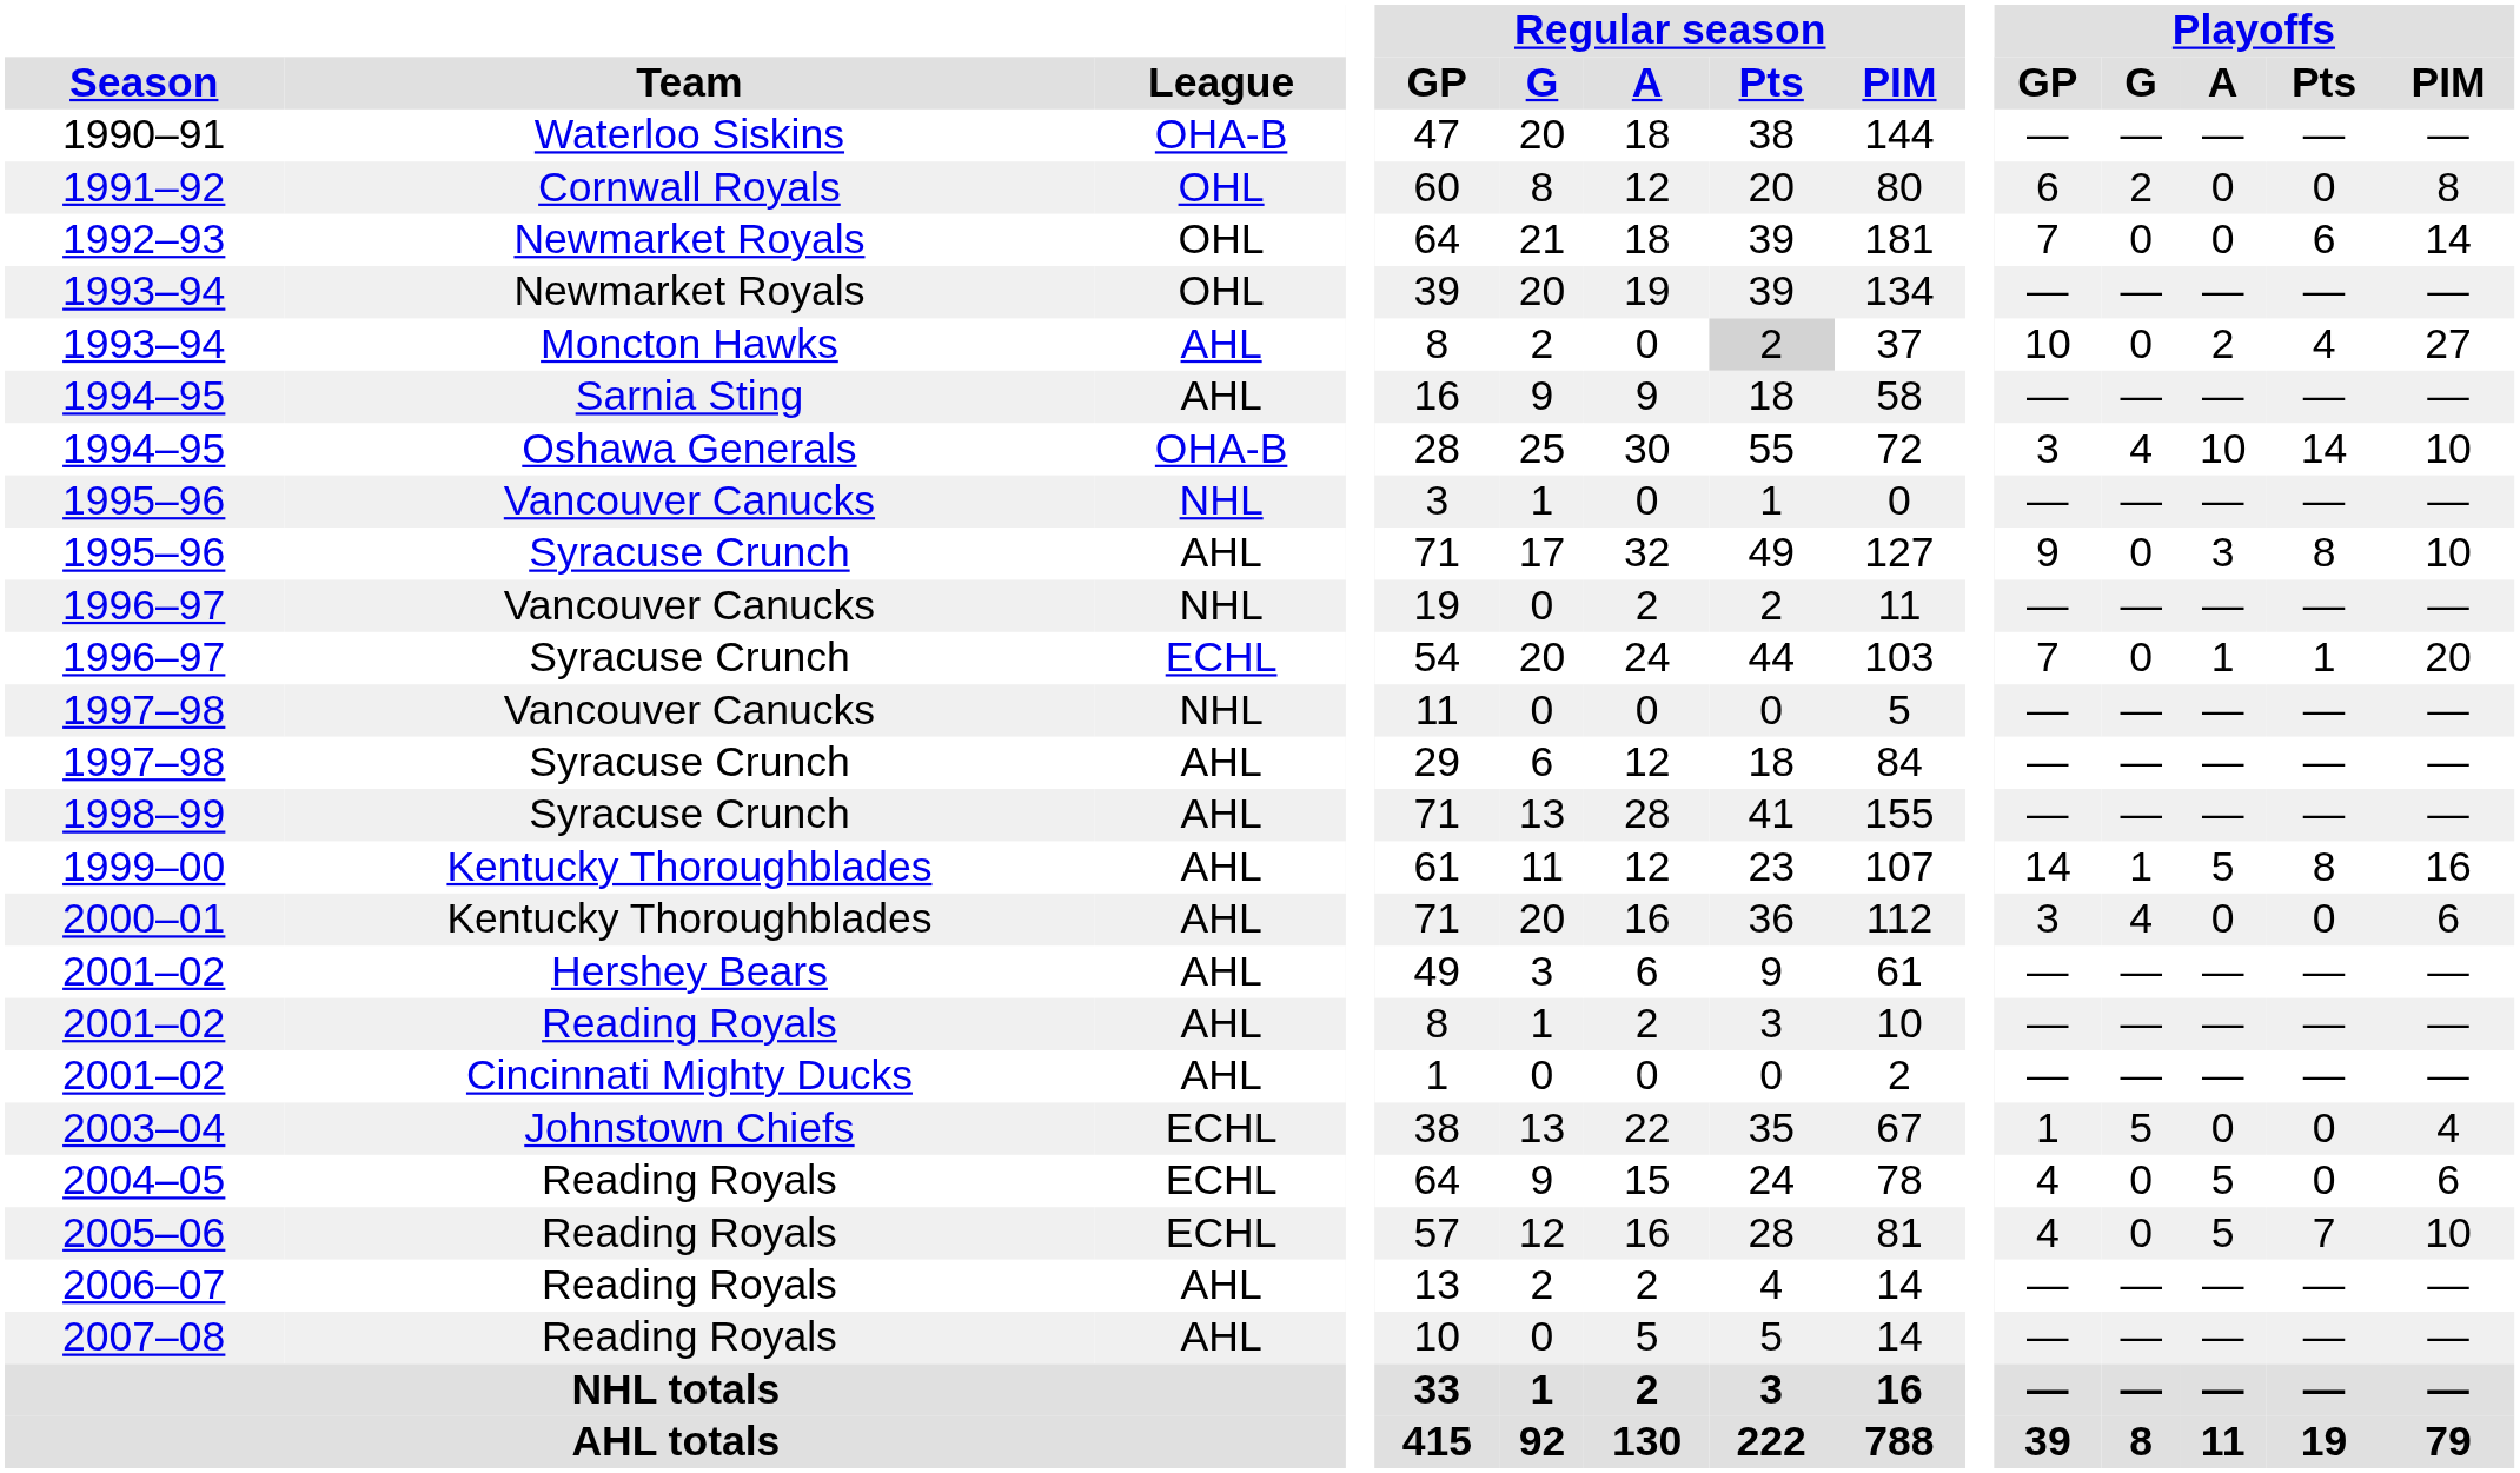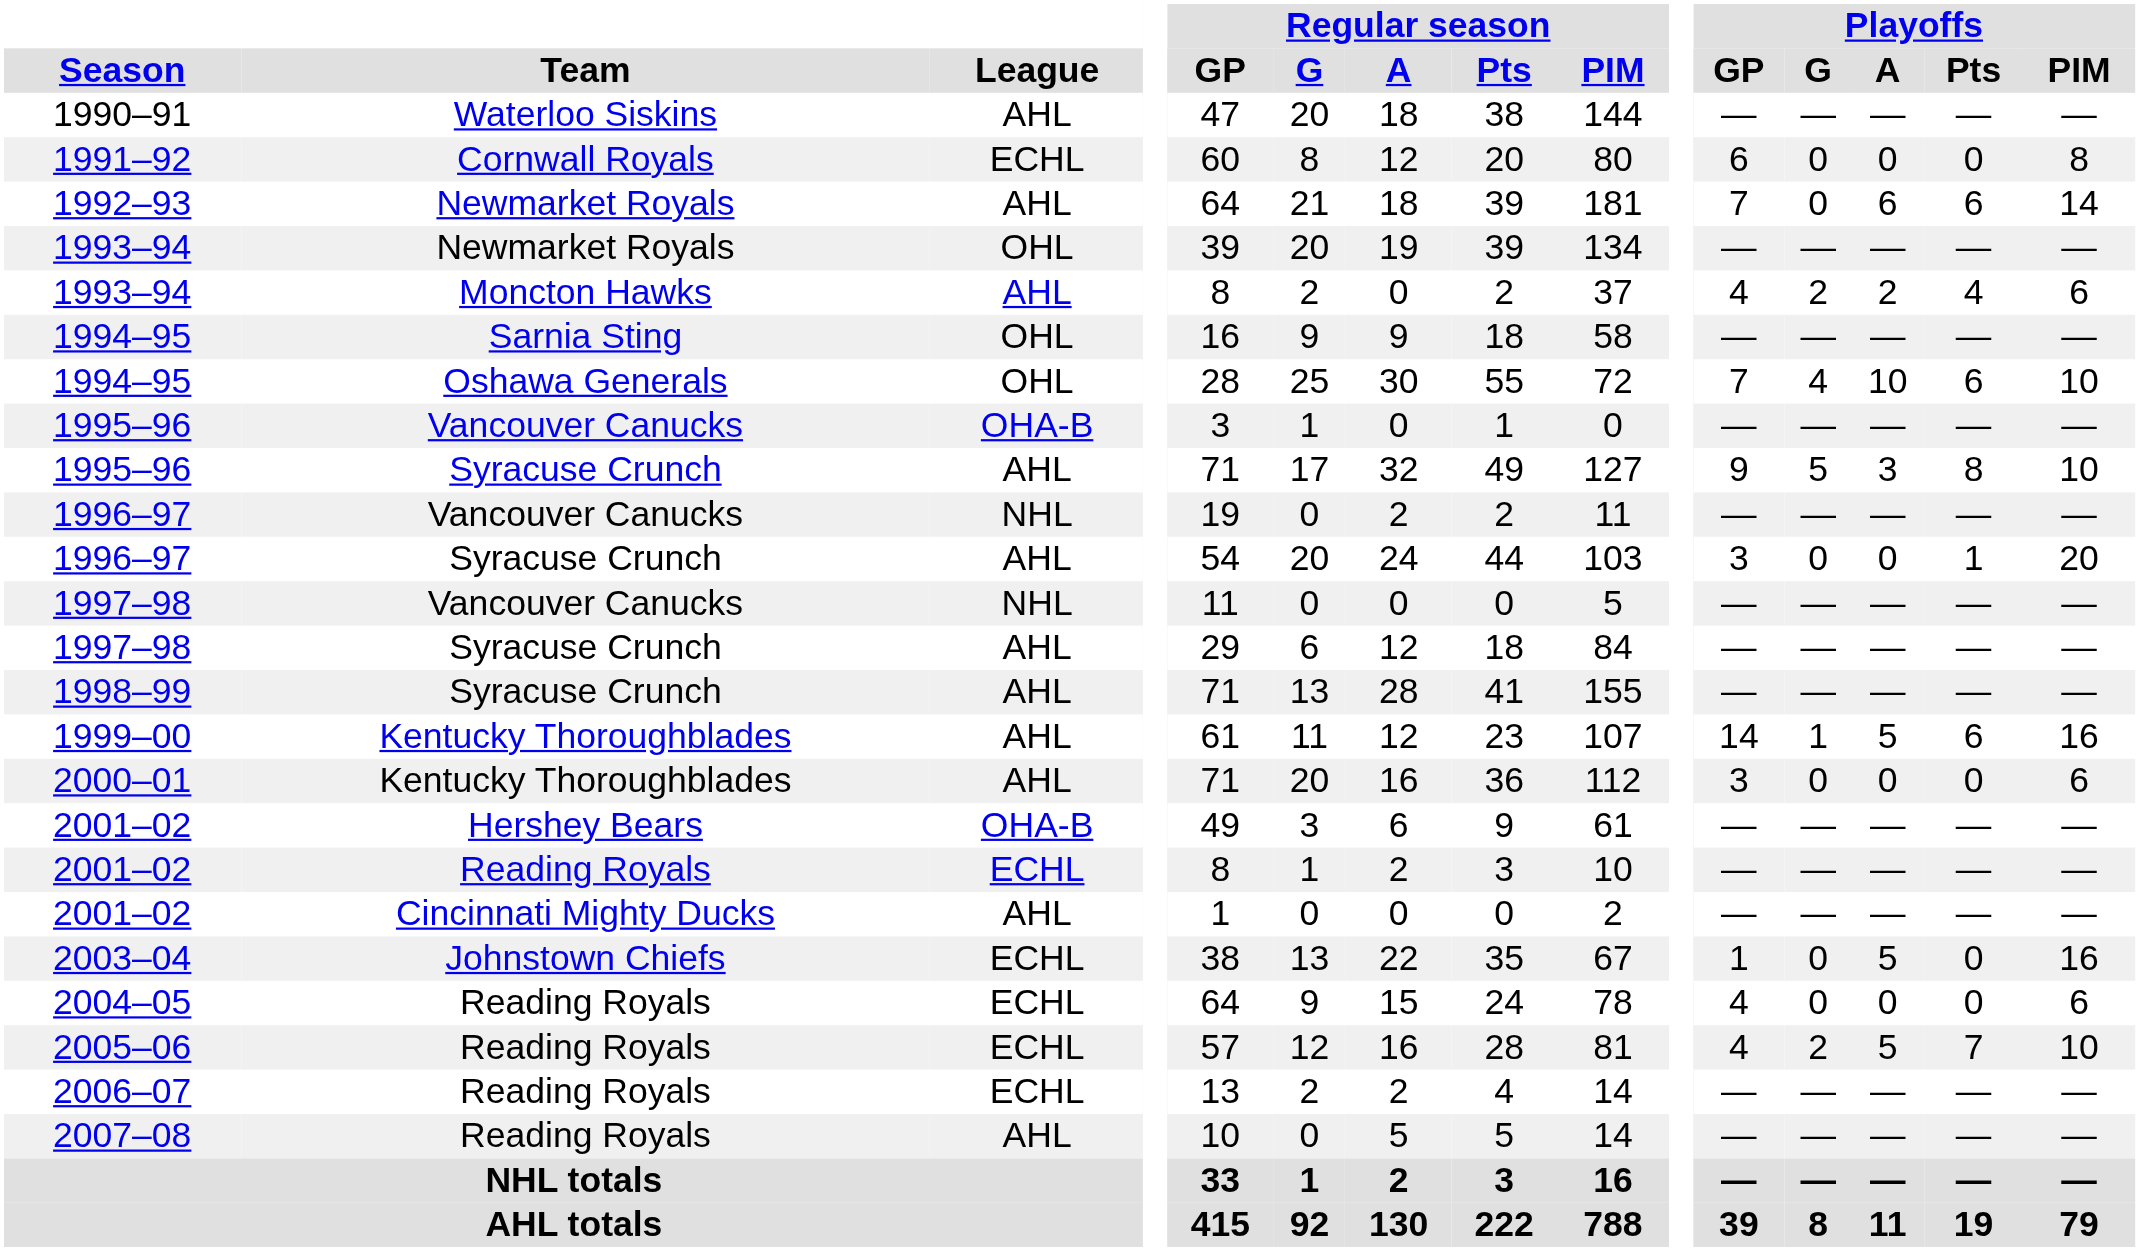1990–91 | League: OHA-B -> AHL
1991–92 | League: OHL -> ECHL
1991–92 | Playoffs / G: 2 -> 0
1992–93 | League: OHL -> AHL
1992–93 | Playoffs / A: 0 -> 6
1993–94 / Moncton Hawks | Regular season / Pts: lightgrey background -> no background
1993–94 / Moncton Hawks | Playoffs / GP: 10 -> 4
1993–94 / Moncton Hawks | Playoffs / G: 0 -> 2
1993–94 / Moncton Hawks | Playoffs / PIM: 27 -> 6
1994–95 / Sarnia Sting | League: AHL -> OHL
1994–95 / Oshawa Generals | League: OHA-B -> OHL
1994–95 / Oshawa Generals | Playoffs / GP: 3 -> 7
1994–95 / Oshawa Generals | Playoffs / Pts: 14 -> 6
1995–96 / Vancouver Canucks | League: NHL -> OHA-B
1995–96 / Syracuse Crunch | Playoffs / G: 0 -> 5
1996–97 / Syracuse Crunch | League: ECHL -> AHL
1996–97 / Syracuse Crunch | Playoffs / GP: 7 -> 3
1996–97 / Syracuse Crunch | Playoffs / A: 1 -> 0
1999–00 | Playoffs / Pts: 8 -> 6
2000–01 | Playoffs / G: 4 -> 0
2001–02 / Hershey Bears | League: AHL -> OHA-B
2001–02 / Reading Royals | League: AHL -> ECHL
2003–04 | Playoffs / G: 5 -> 0
2003–04 | Playoffs / A: 0 -> 5
2003–04 | Playoffs / PIM: 4 -> 16
2004–05 | Playoffs / A: 5 -> 0
2005–06 | Playoffs / G: 0 -> 2
2006–07 | League: AHL -> ECHL
